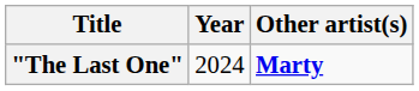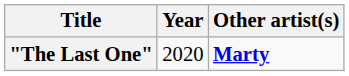"The Last One" | Year: 2024 -> 2020
